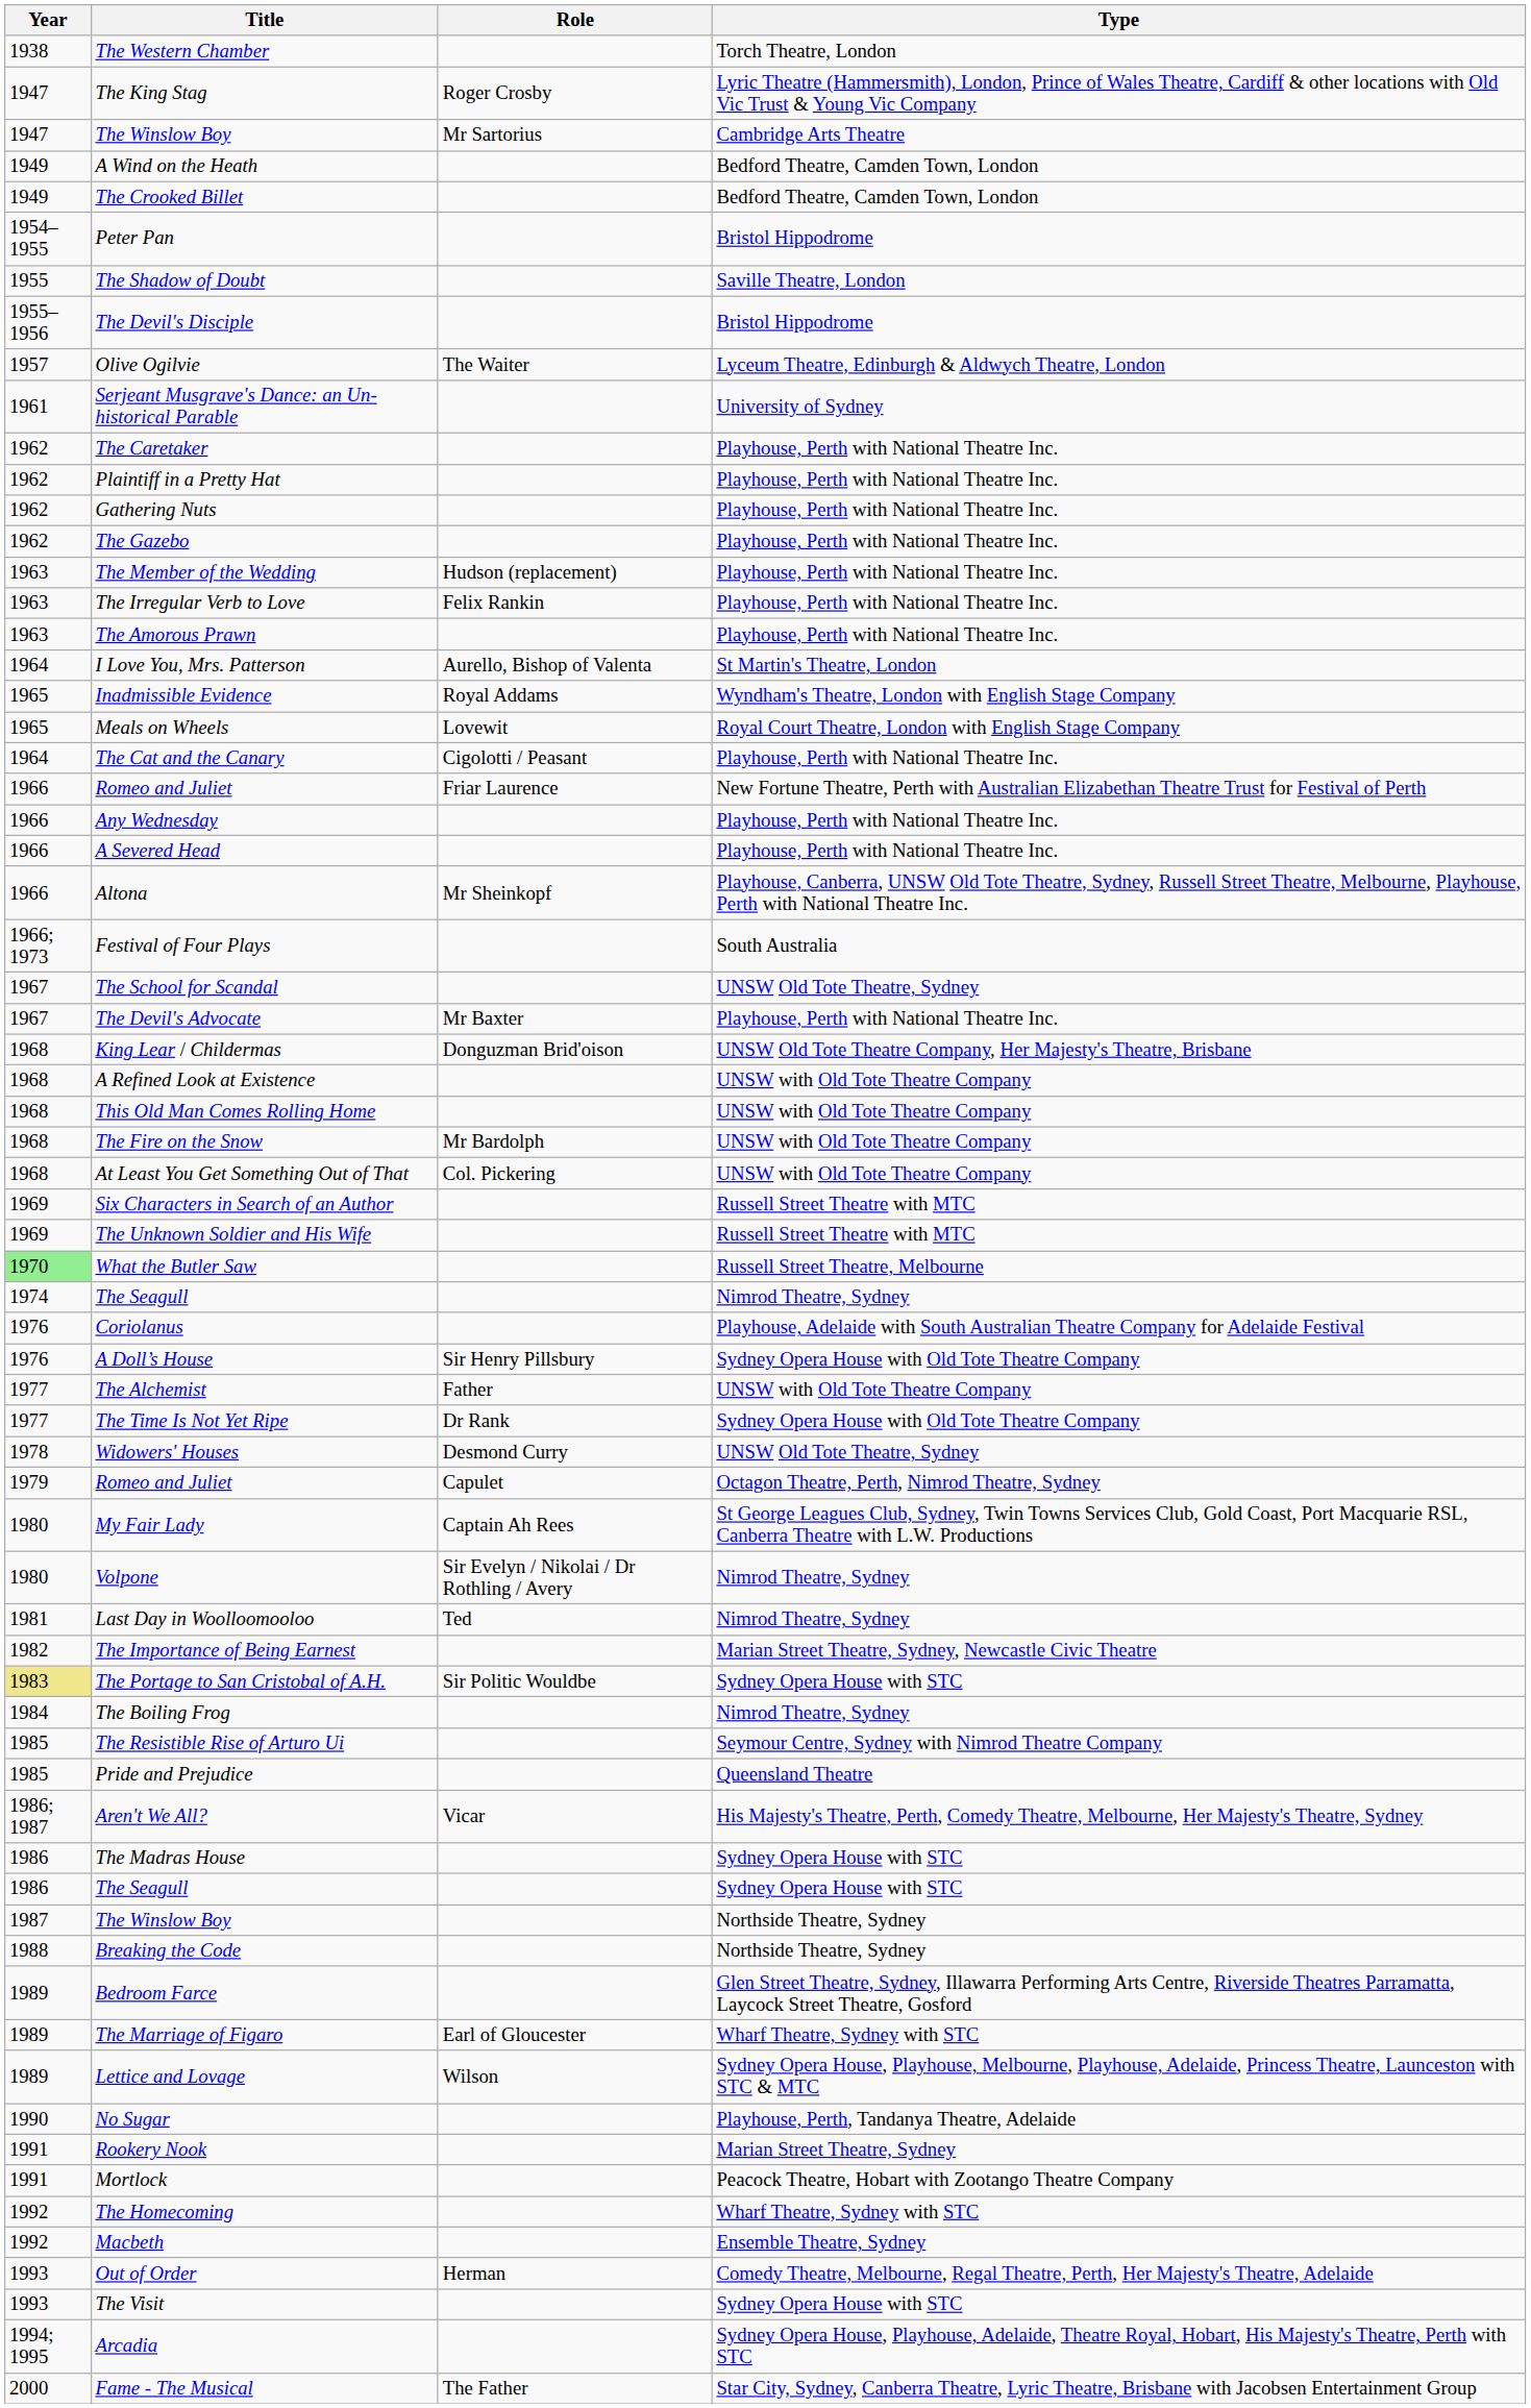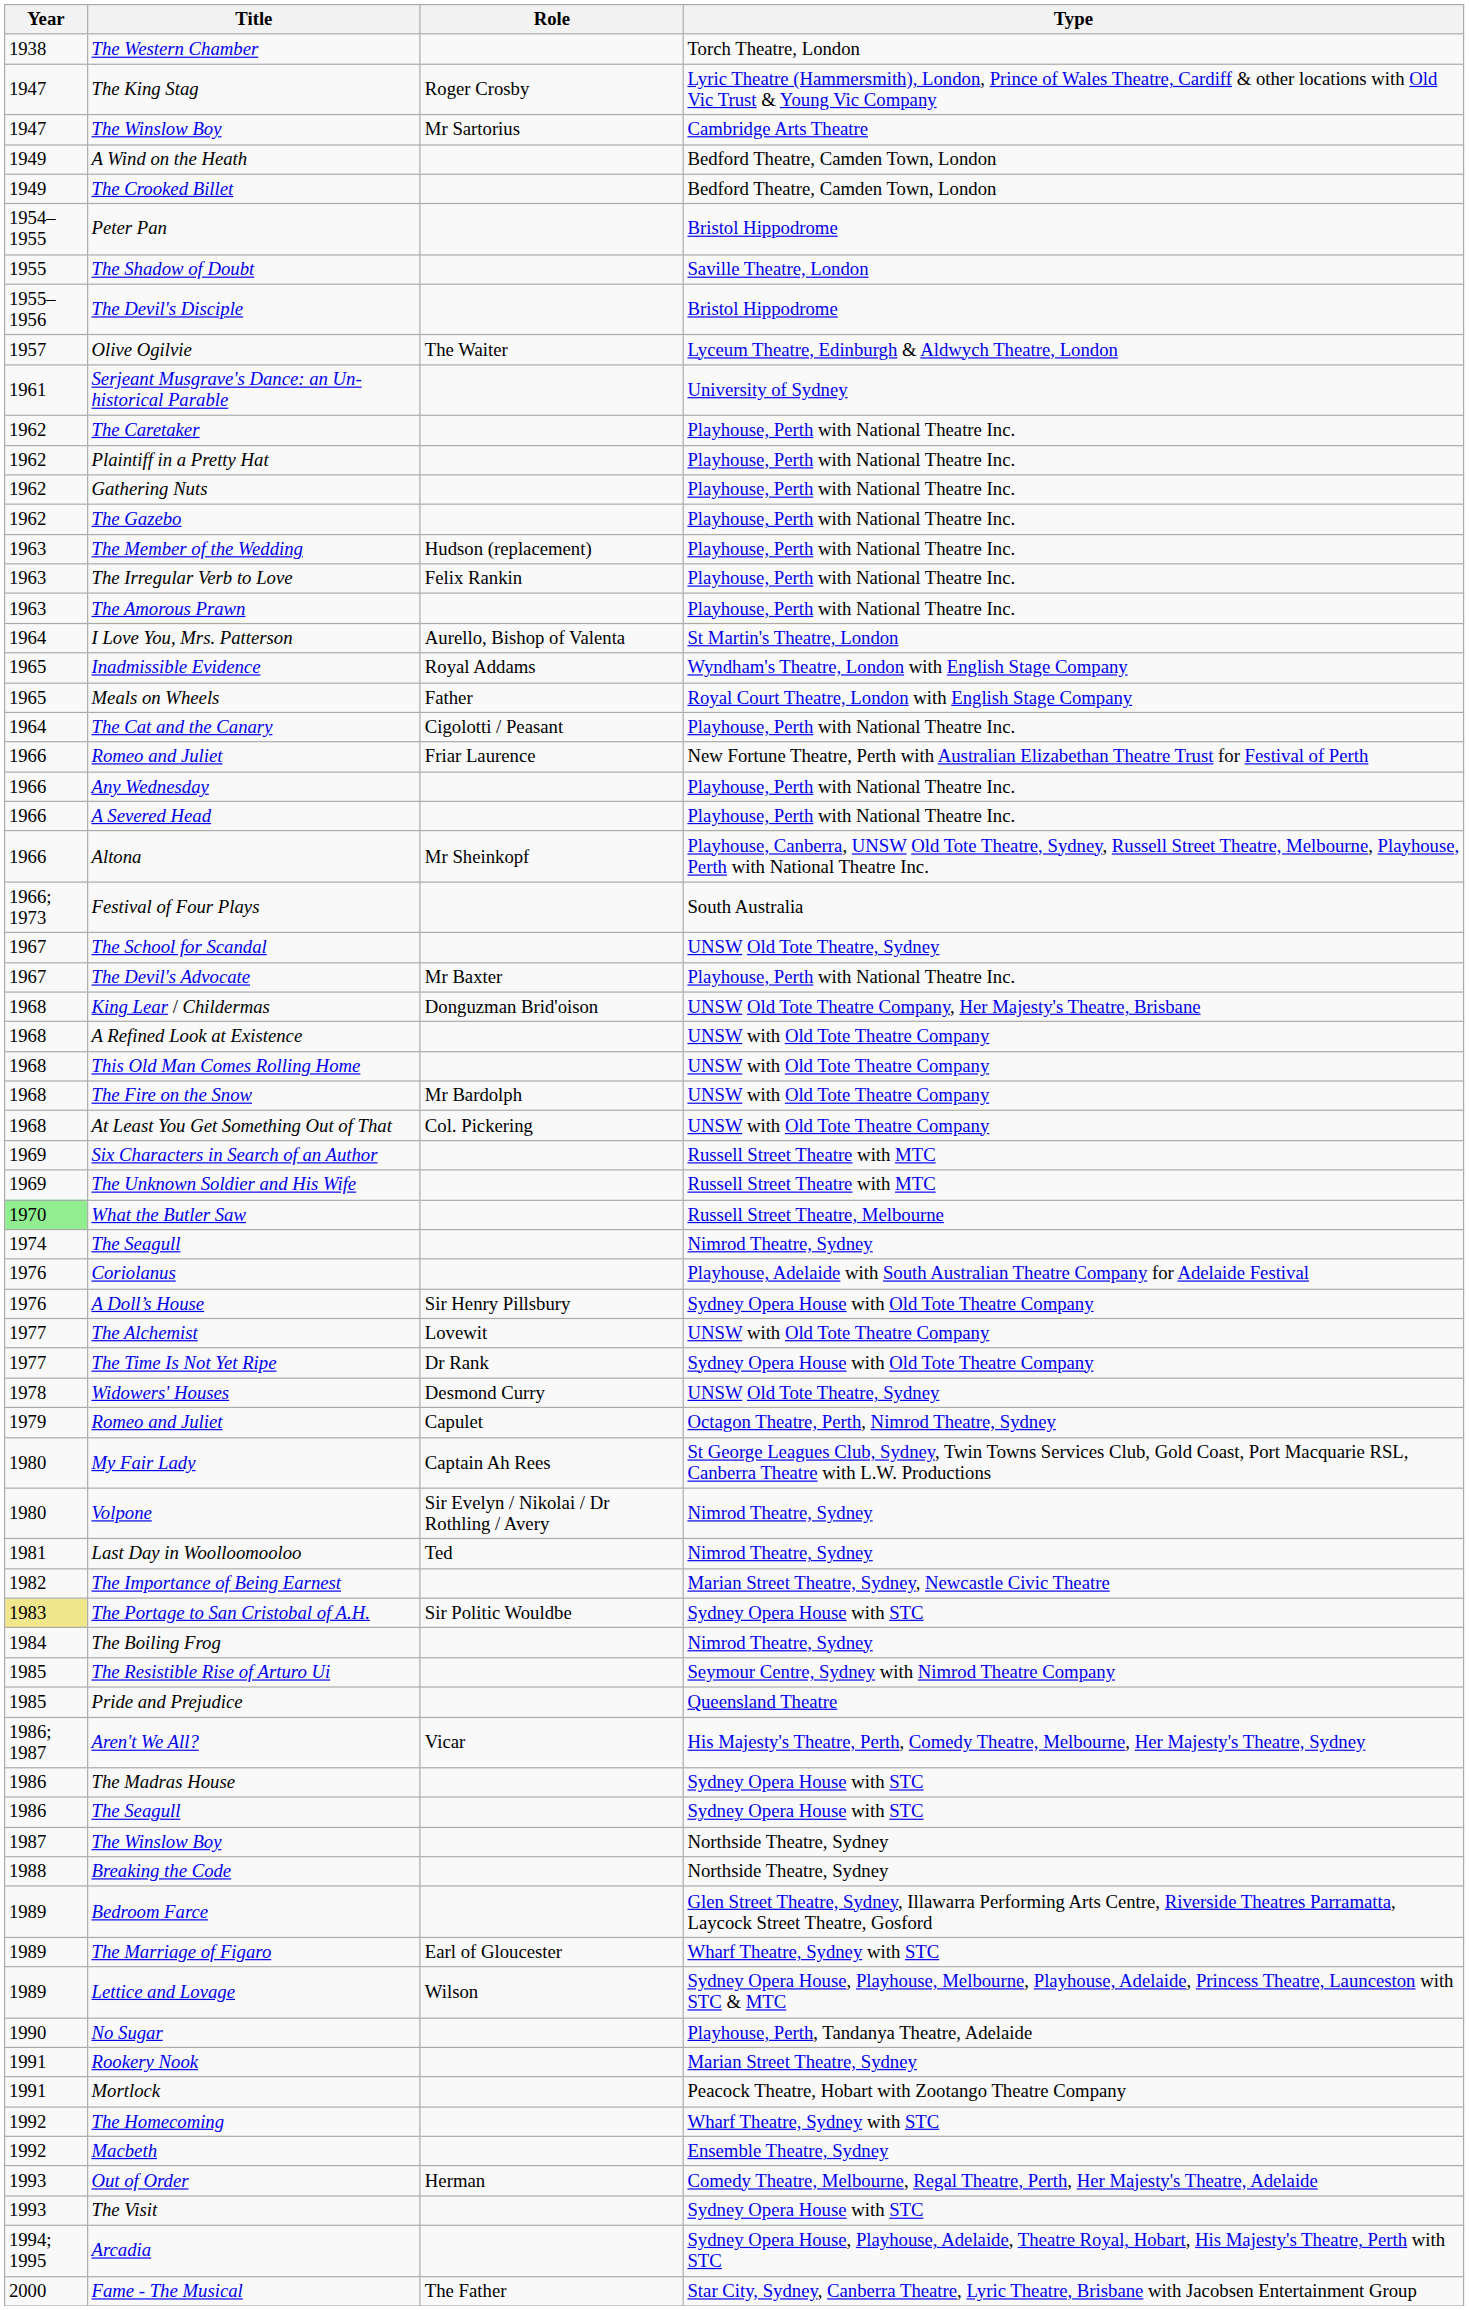Meals on Wheels | Role: Lovewit -> Father
The Alchemist | Role: Father -> Lovewit
